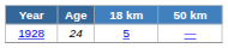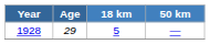1928 | Age: 24 -> 29
